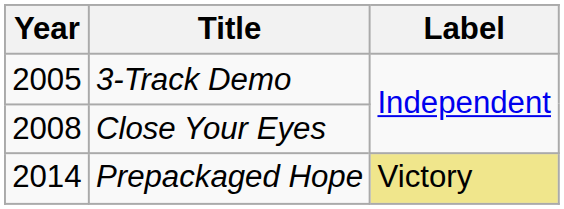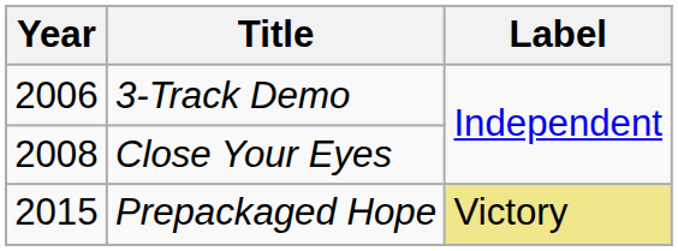3-Track Demo | Year: 2005 -> 2006
Prepackaged Hope | Year: 2014 -> 2015
